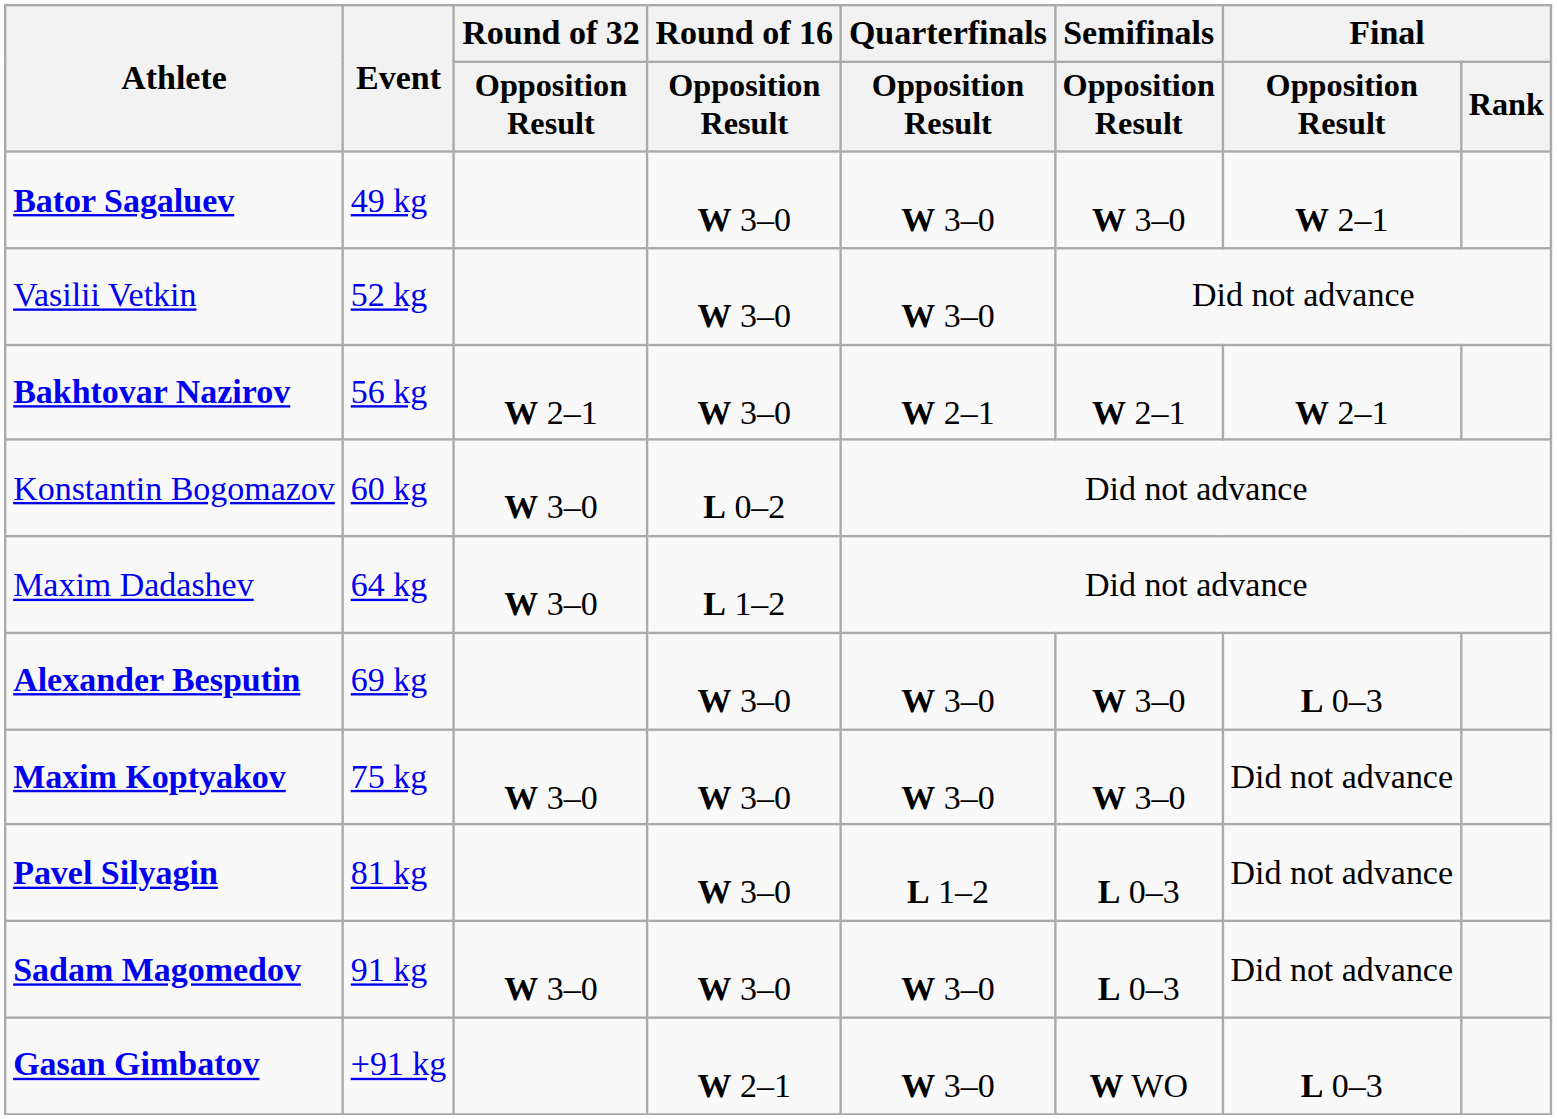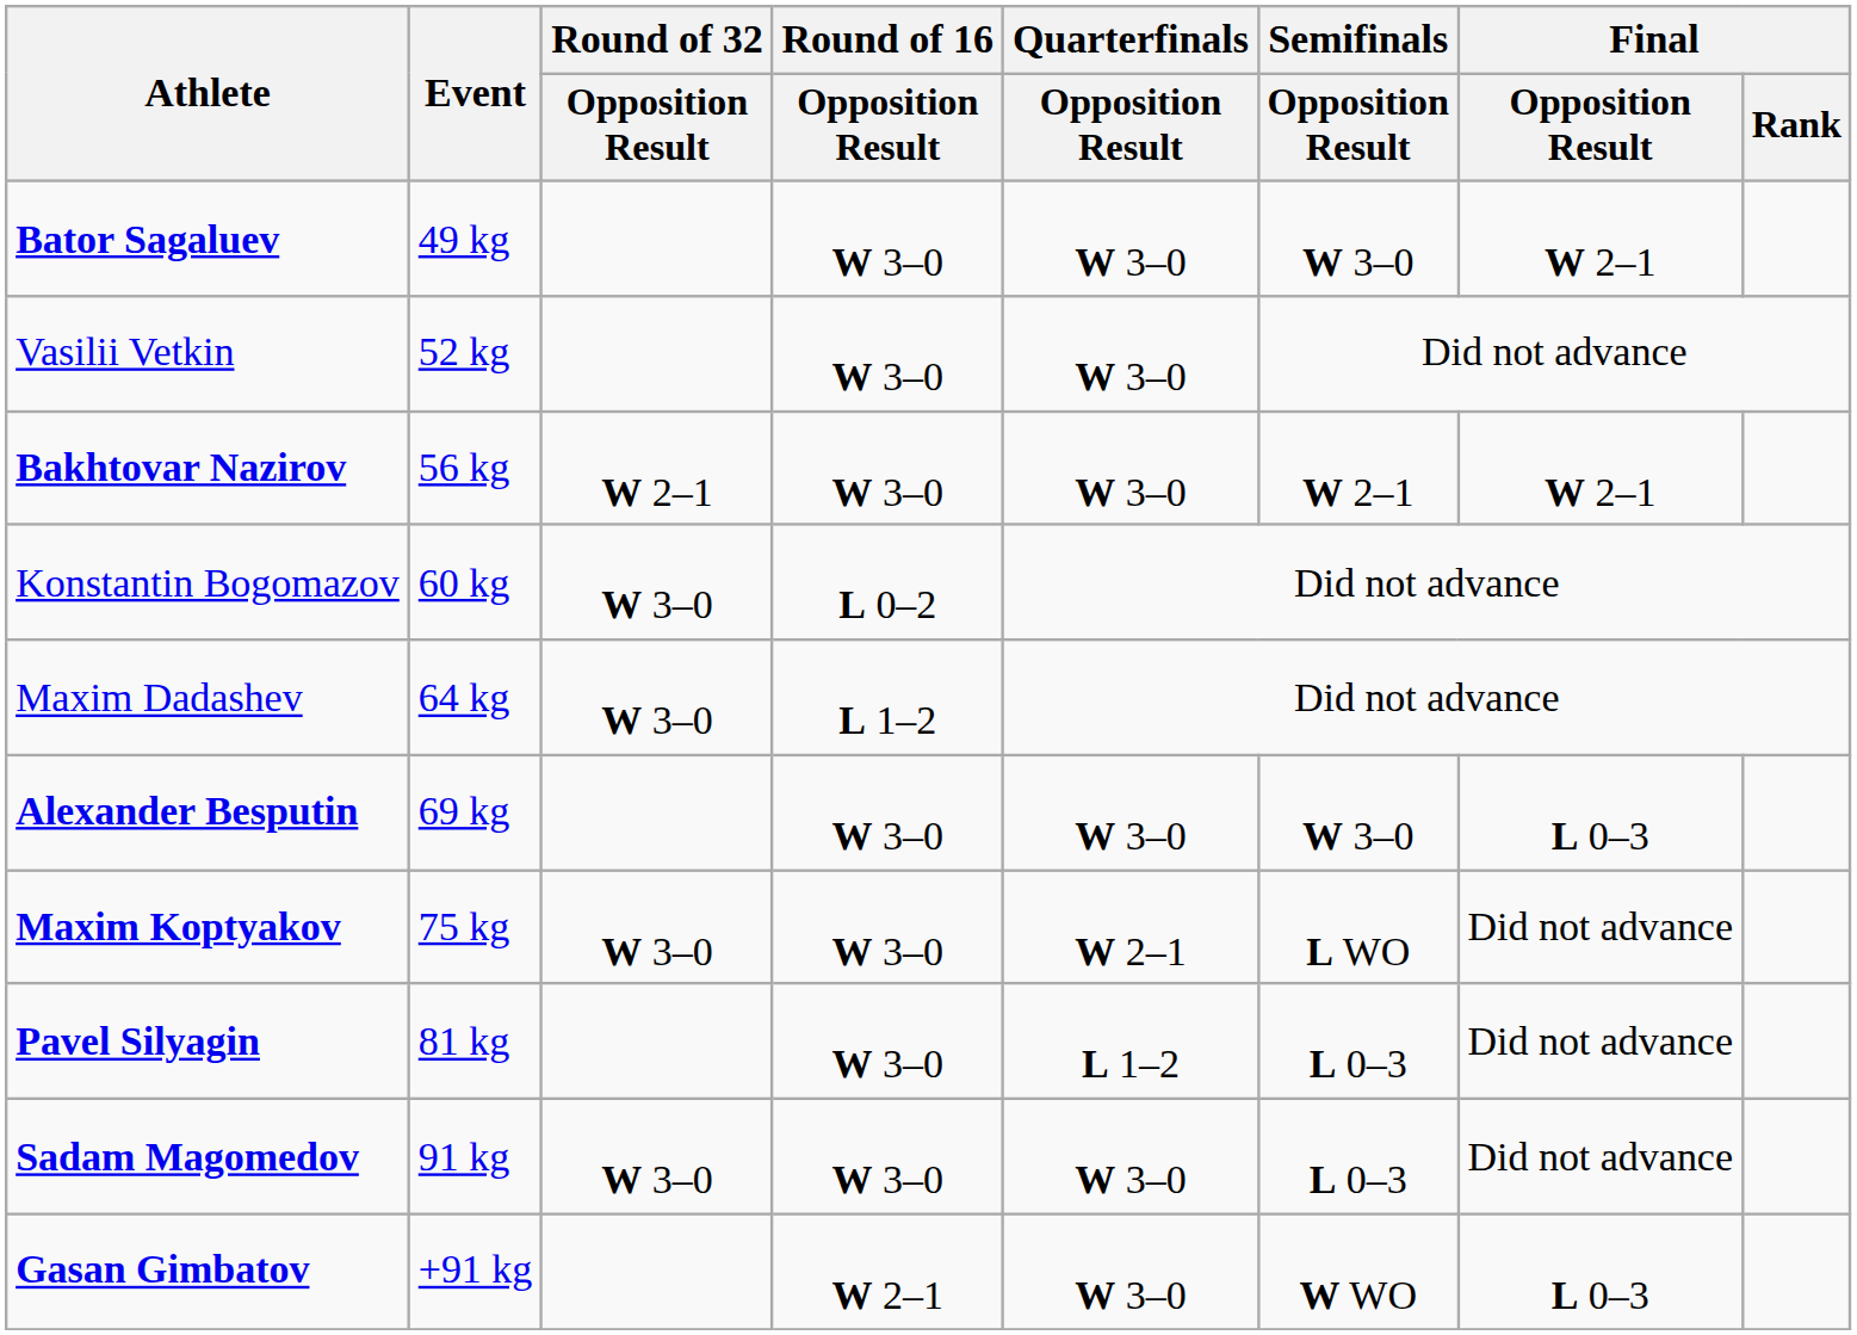Bakhtovar Nazirov | Quarterfinals / Opposition Result: W 2–1 -> W 3–0
Maxim Koptyakov | Quarterfinals / Opposition Result: W 3–0 -> W 2–1
Maxim Koptyakov | Semifinals / Opposition Result: W 3–0 -> L WO
